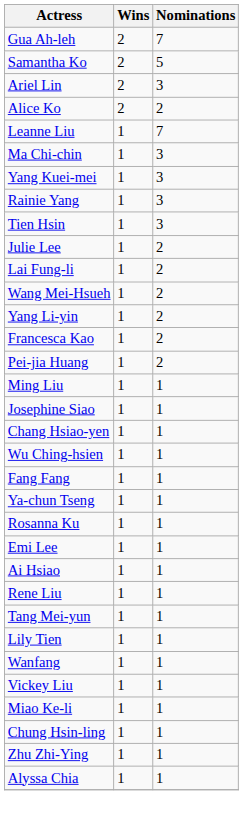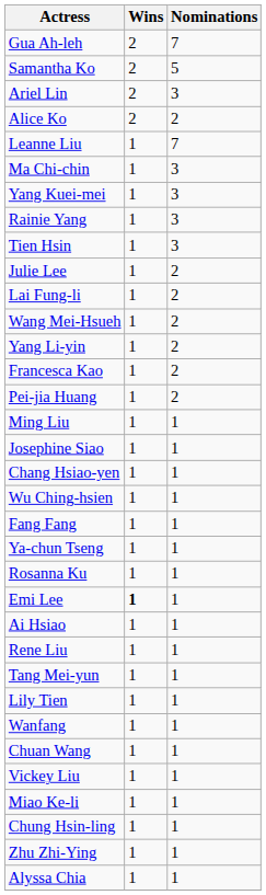Emi Lee | Wins: normal -> bold
+ row: Chuan Wang | 1 | 1
